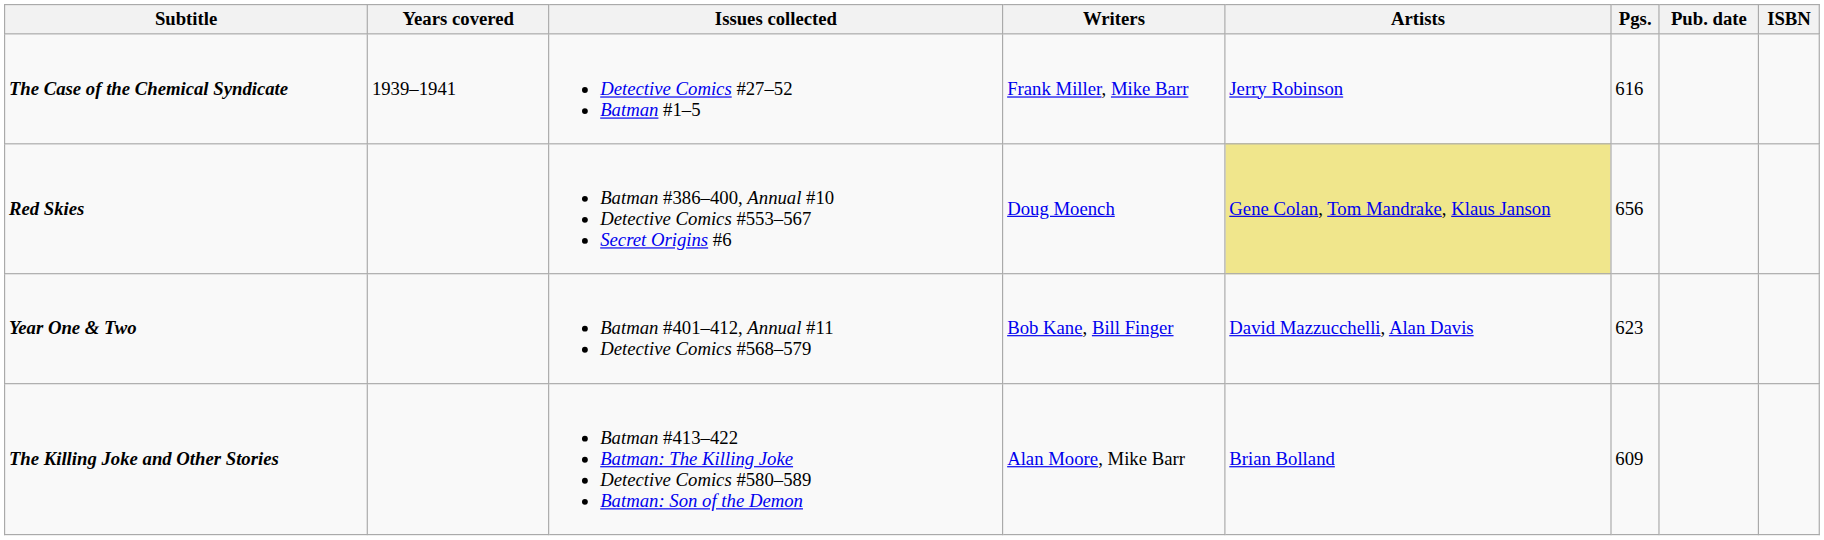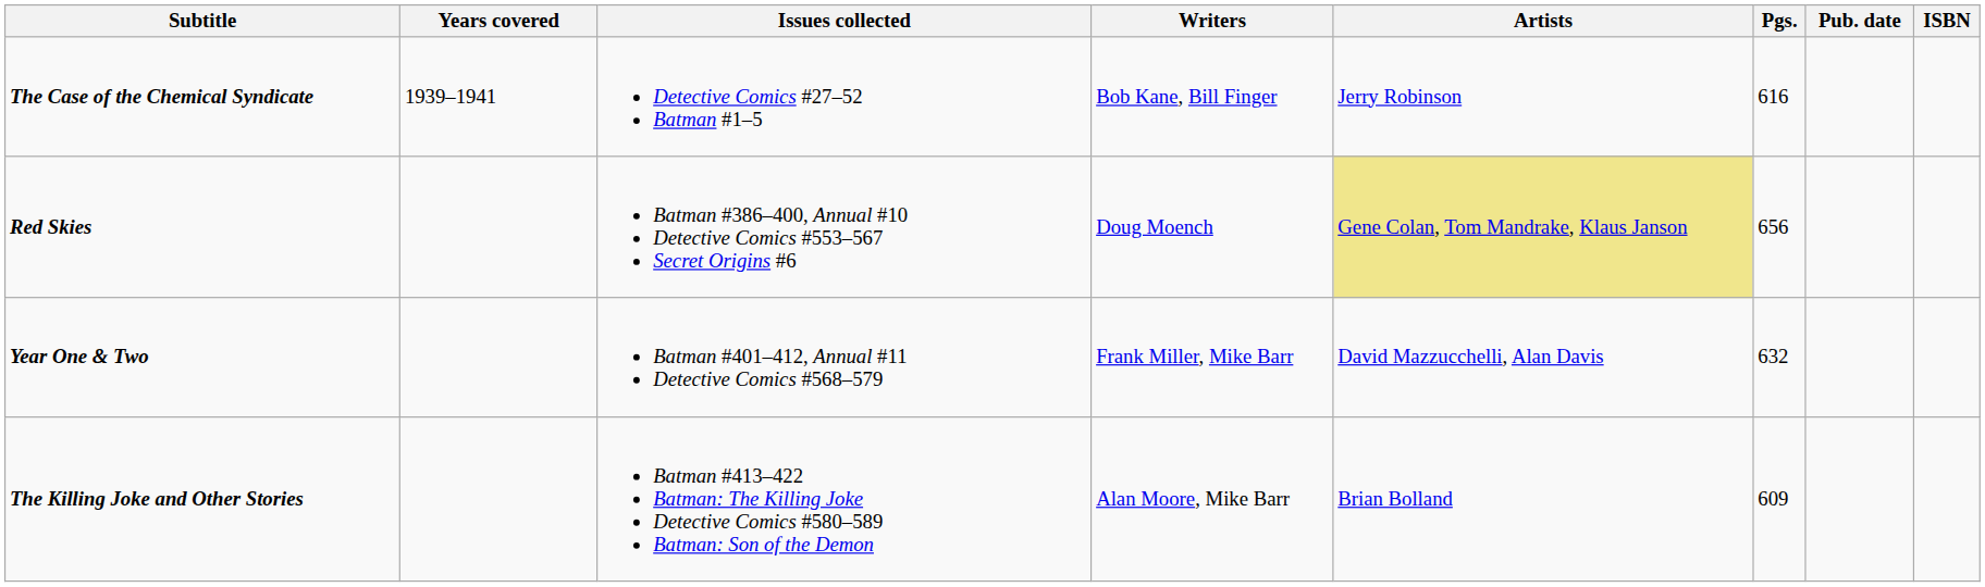The Case of the Chemical Syndicate | Writers: Frank Miller, Mike Barr -> Bob Kane, Bill Finger
Year One & Two | Writers: Bob Kane, Bill Finger -> Frank Miller, Mike Barr
Year One & Two | Pgs.: 623 -> 632
